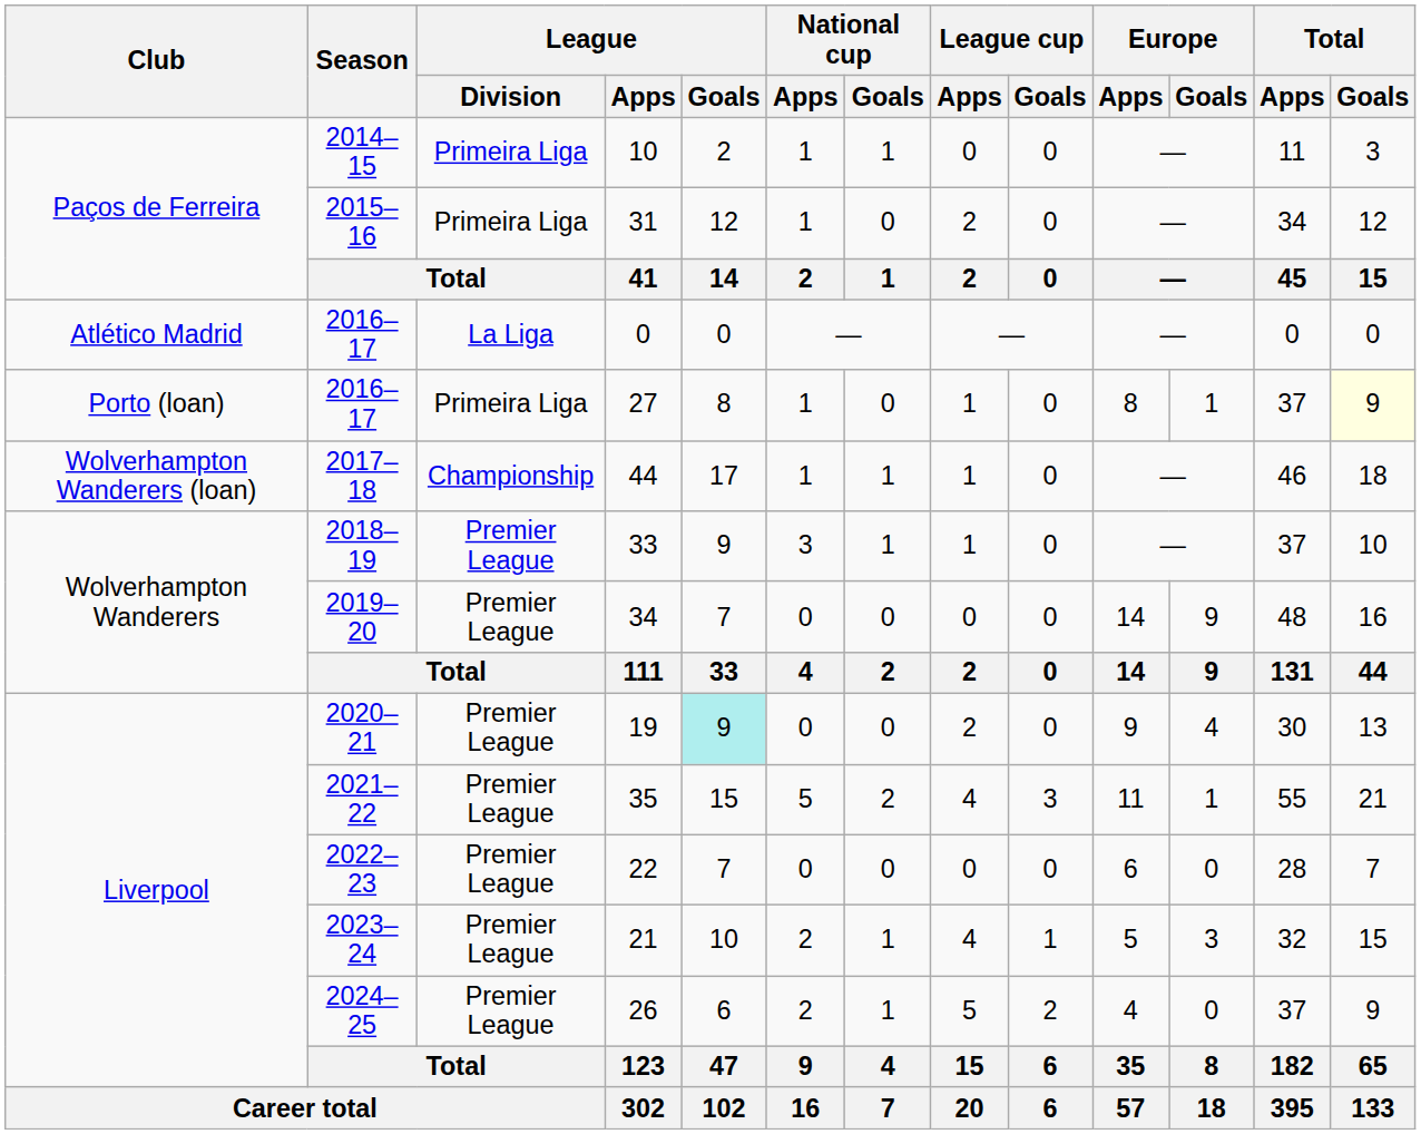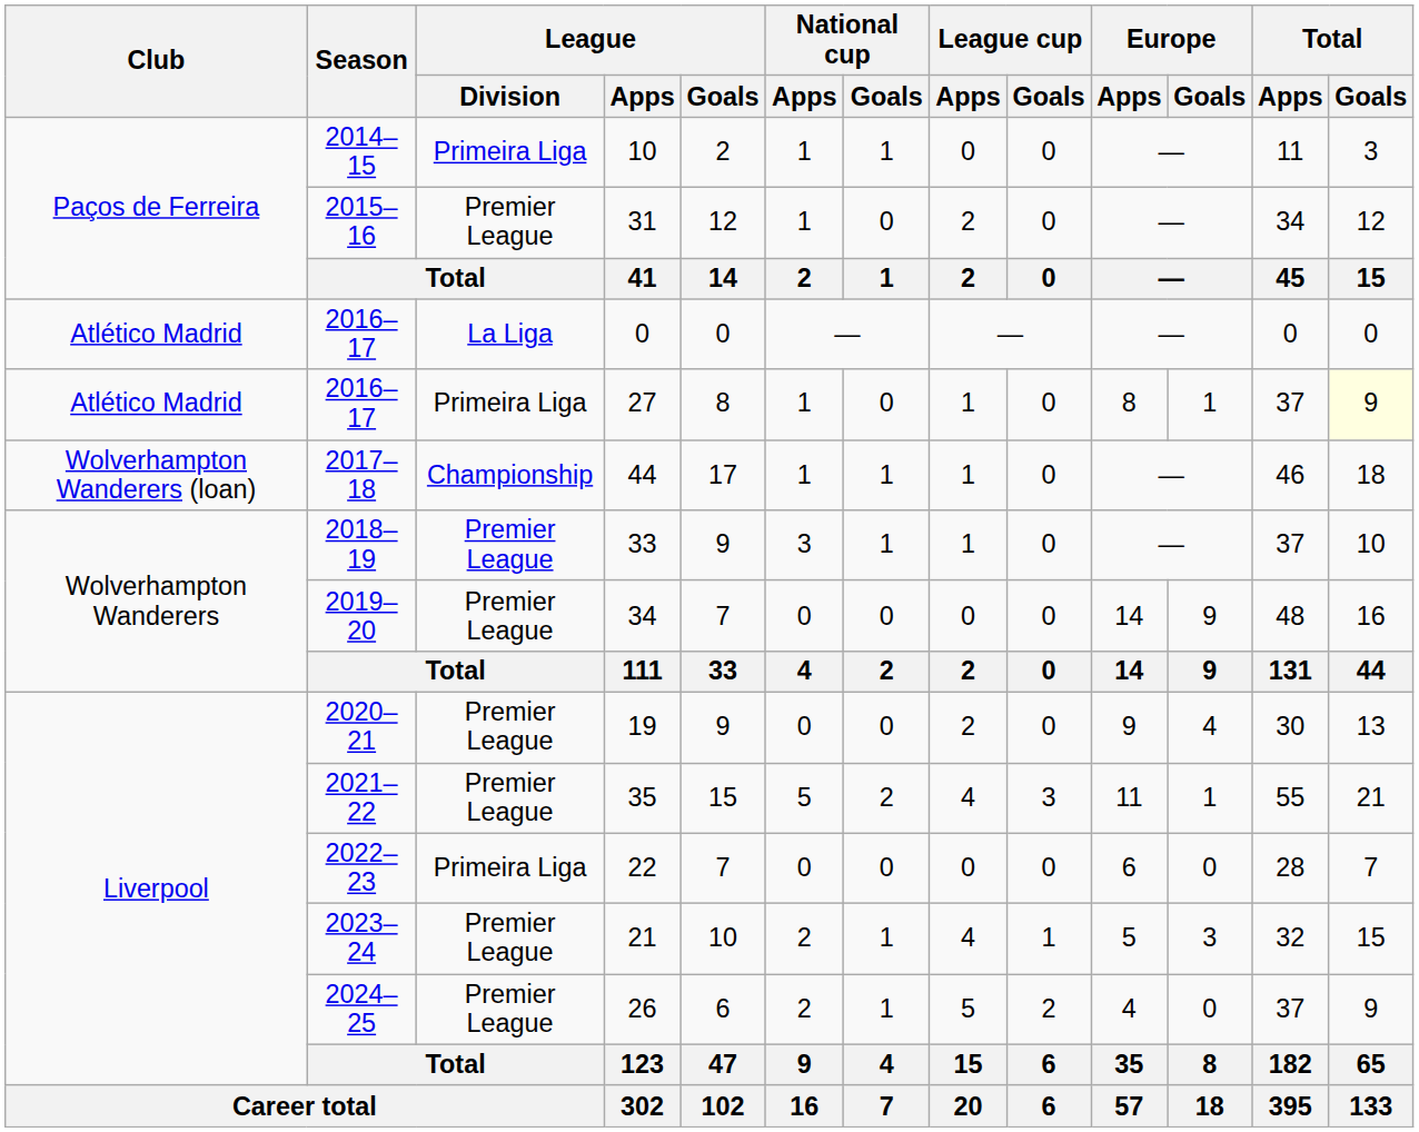31 | League / Division: Primeira Liga -> Premier League
27 | Club: Porto (loan) -> Atlético Madrid
19 | League / Goals: paleturquoise background -> no background
22 | League / Division: Premier League -> Primeira Liga
